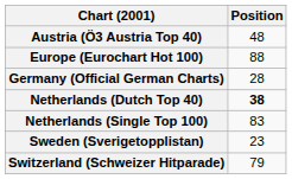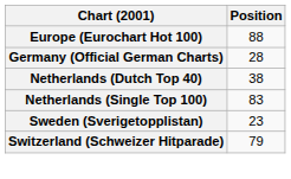- row: Austria (Ö3 Austria Top 40) | 48
Netherlands (Dutch Top 40) | Position: bold -> normal
